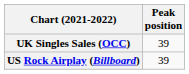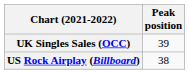US Rock Airplay (Billboard) | Peak position: 39 -> 38
